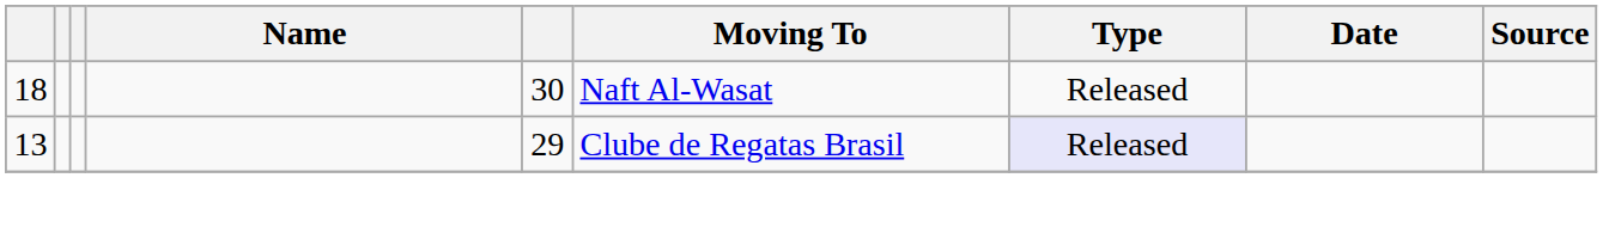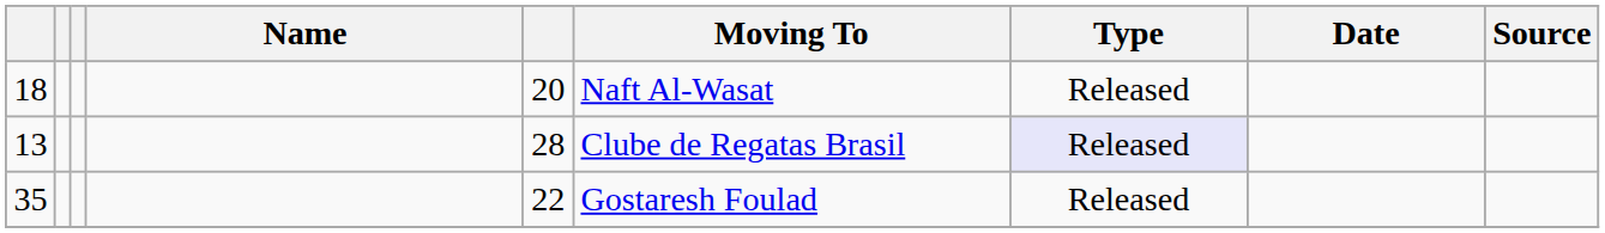18 | column 5: 30 -> 20
13 | column 5: 29 -> 28
+ row: 35 | 22 | Gostaresh Foulad | Released
